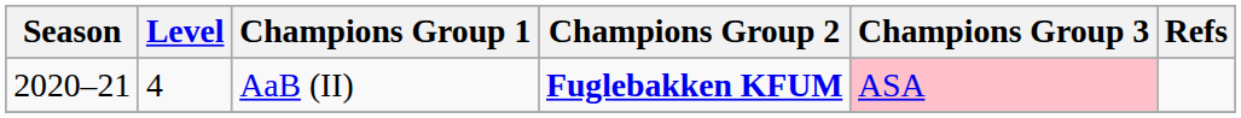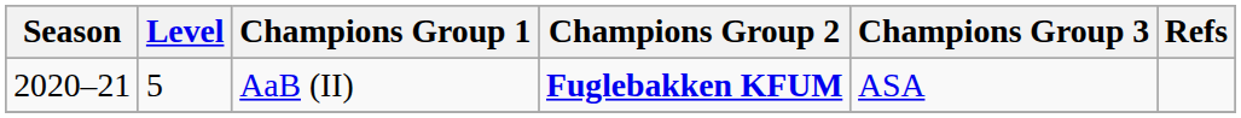AaB (II) | Level: 4 -> 5
AaB (II) | Champions Group 3: pink background -> no background
